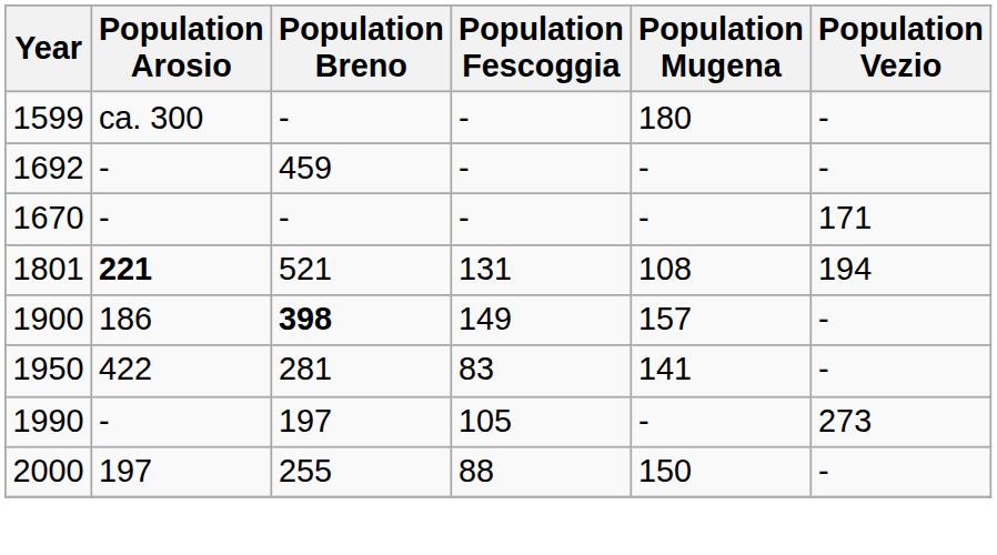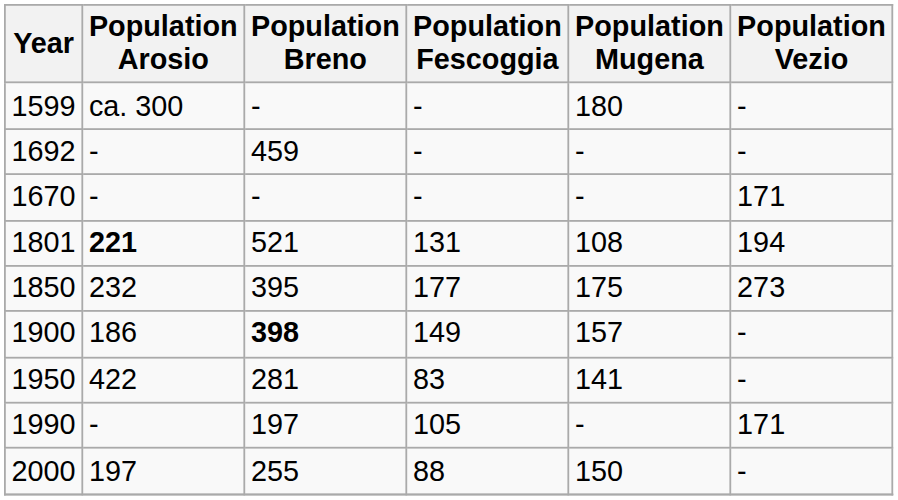+ row: 1850 | 232 | 395 | 177 | 175 | 273
1990 | Population Vezio: 273 -> 171
